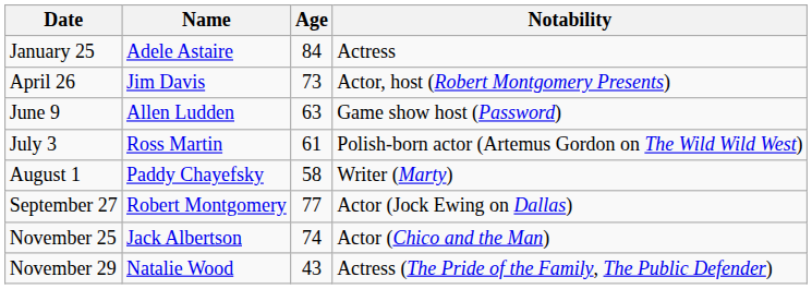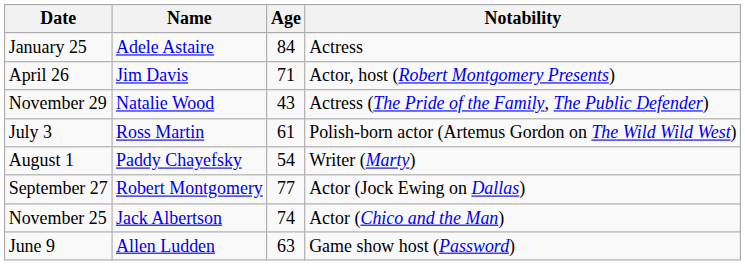April 26 | Age: 73 -> 71
rows swapped: June 9 <-> November 29
August 1 | Age: 58 -> 54
